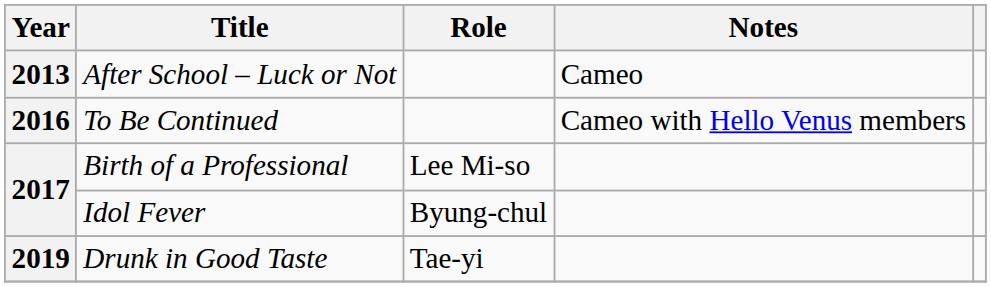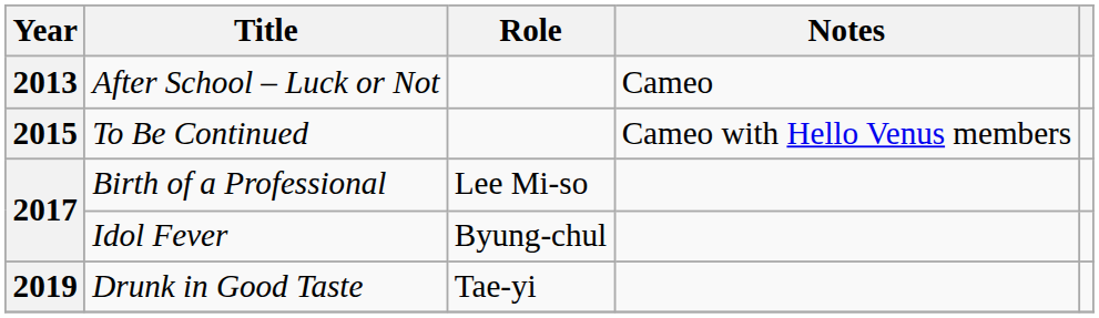To Be Continued | Year: 2016 -> 2015
